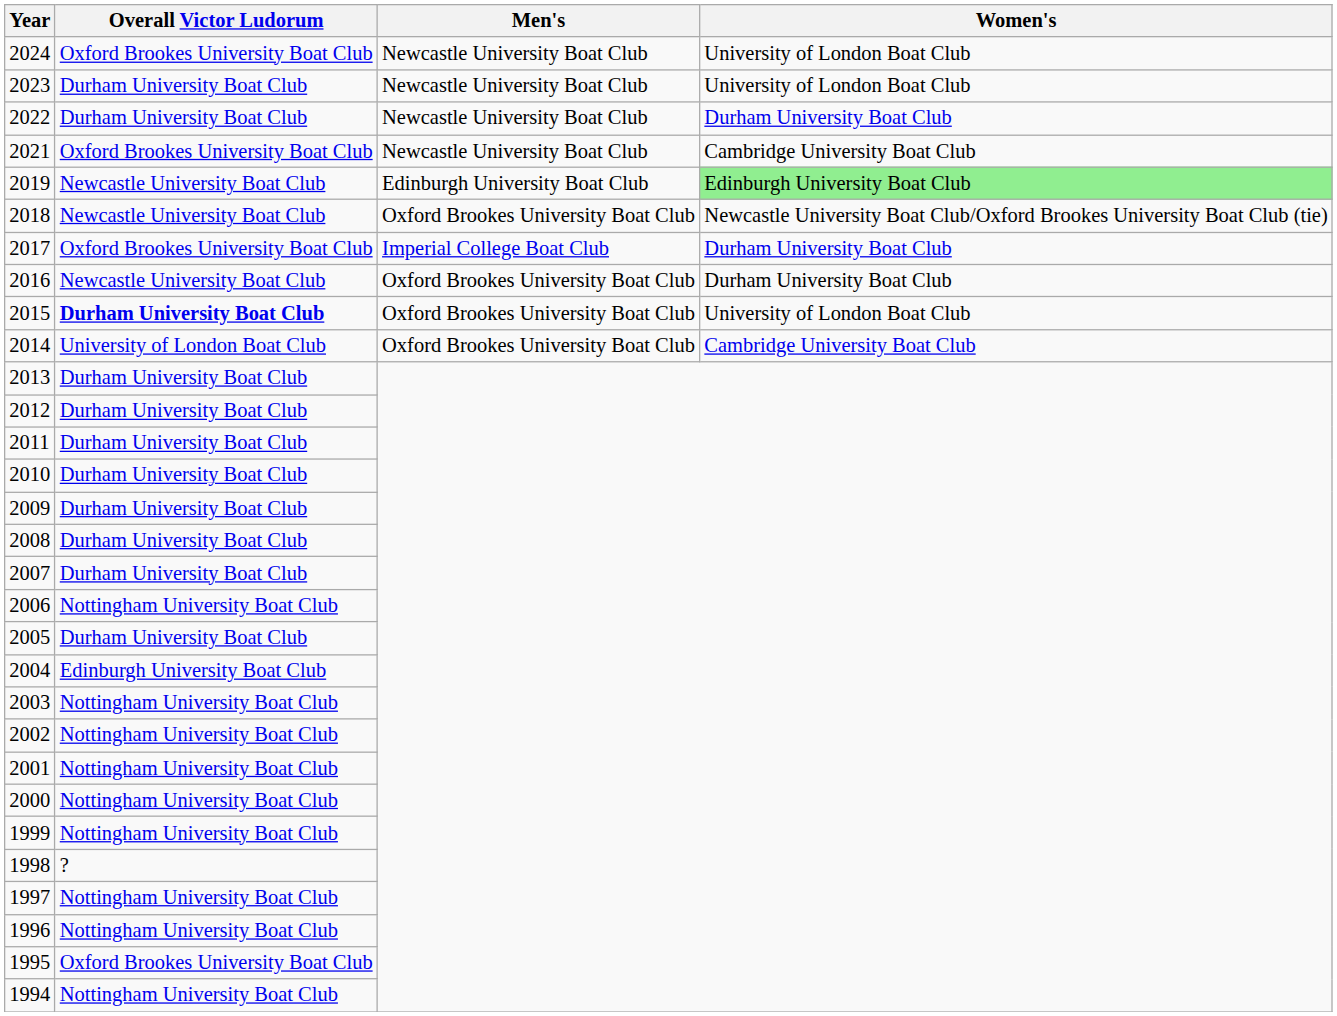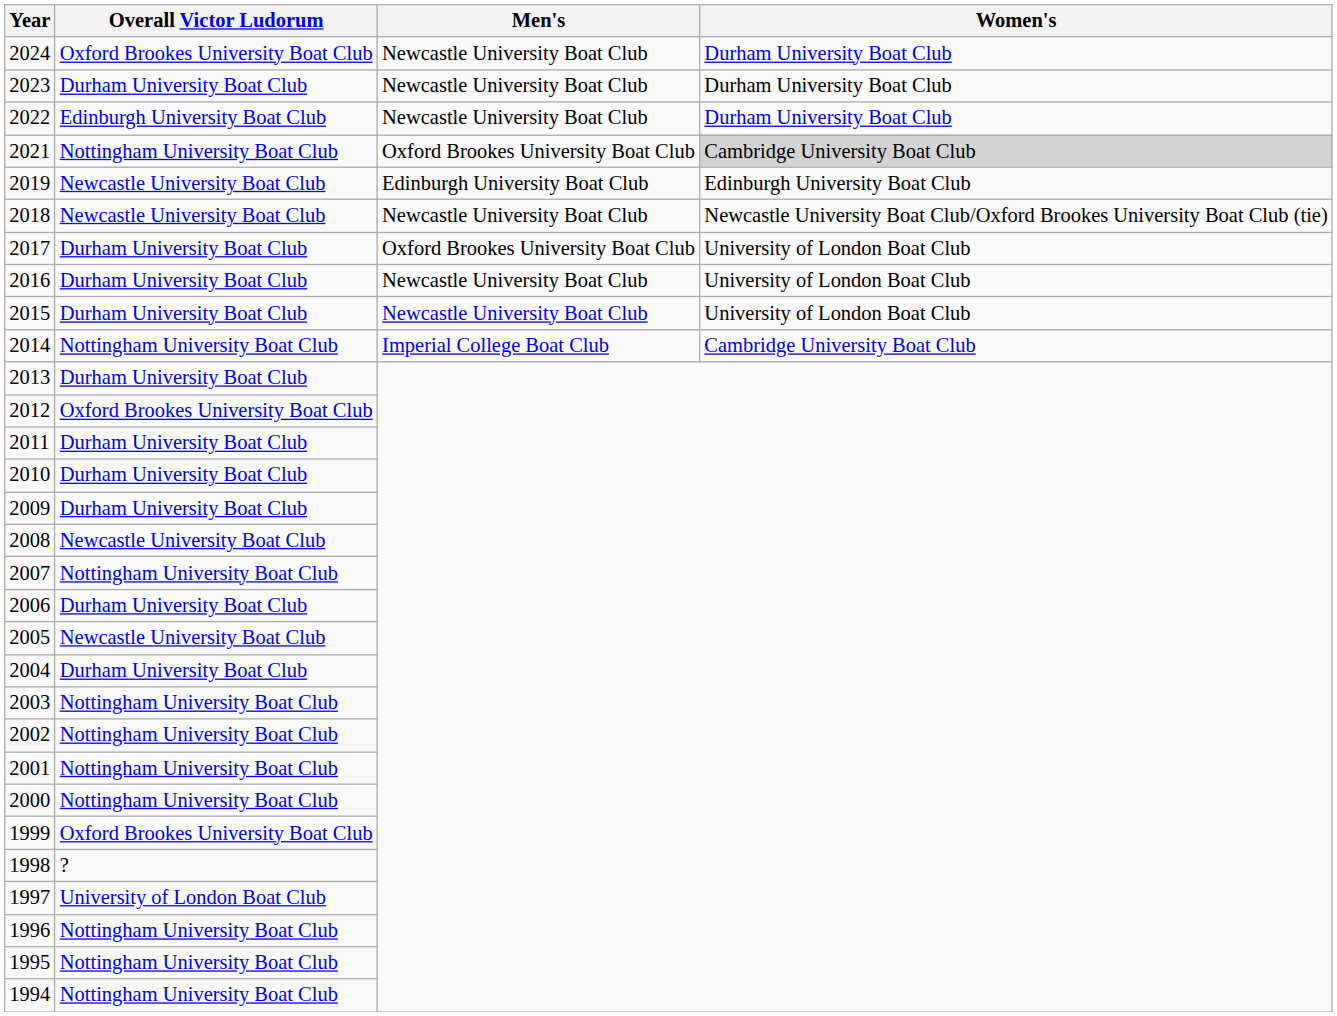2024 | Women's: University of London Boat Club -> Durham University Boat Club
2023 | Women's: University of London Boat Club -> Durham University Boat Club
2022 | Overall Victor Ludorum: Durham University Boat Club -> Edinburgh University Boat Club
2021 | Overall Victor Ludorum: Oxford Brookes University Boat Club -> Nottingham University Boat Club
2021 | Men's: Newcastle University Boat Club -> Oxford Brookes University Boat Club
2021 | Women's: no background -> lightgrey background
2019 | Women's: lightgreen background -> no background
2018 | Men's: Oxford Brookes University Boat Club -> Newcastle University Boat Club
2017 | Overall Victor Ludorum: Oxford Brookes University Boat Club -> Durham University Boat Club
2017 | Men's: Imperial College Boat Club -> Oxford Brookes University Boat Club
2017 | Women's: Durham University Boat Club -> University of London Boat Club
2016 | Overall Victor Ludorum: Newcastle University Boat Club -> Durham University Boat Club
2016 | Men's: Oxford Brookes University Boat Club -> Newcastle University Boat Club
2016 | Women's: Durham University Boat Club -> University of London Boat Club
2015 | Overall Victor Ludorum: bold -> normal
2015 | Men's: Oxford Brookes University Boat Club -> Newcastle University Boat Club
2014 | Overall Victor Ludorum: University of London Boat Club -> Nottingham University Boat Club
2014 | Men's: Oxford Brookes University Boat Club -> Imperial College Boat Club
2012 | Overall Victor Ludorum: Durham University Boat Club -> Oxford Brookes University Boat Club
2008 | Overall Victor Ludorum: Durham University Boat Club -> Newcastle University Boat Club
2007 | Overall Victor Ludorum: Durham University Boat Club -> Nottingham University Boat Club
2006 | Overall Victor Ludorum: Nottingham University Boat Club -> Durham University Boat Club
2005 | Overall Victor Ludorum: Durham University Boat Club -> Newcastle University Boat Club
2004 | Overall Victor Ludorum: Edinburgh University Boat Club -> Durham University Boat Club
1999 | Overall Victor Ludorum: Nottingham University Boat Club -> Oxford Brookes University Boat Club
1997 | Overall Victor Ludorum: Nottingham University Boat Club -> University of London Boat Club
1995 | Overall Victor Ludorum: Oxford Brookes University Boat Club -> Nottingham University Boat Club
